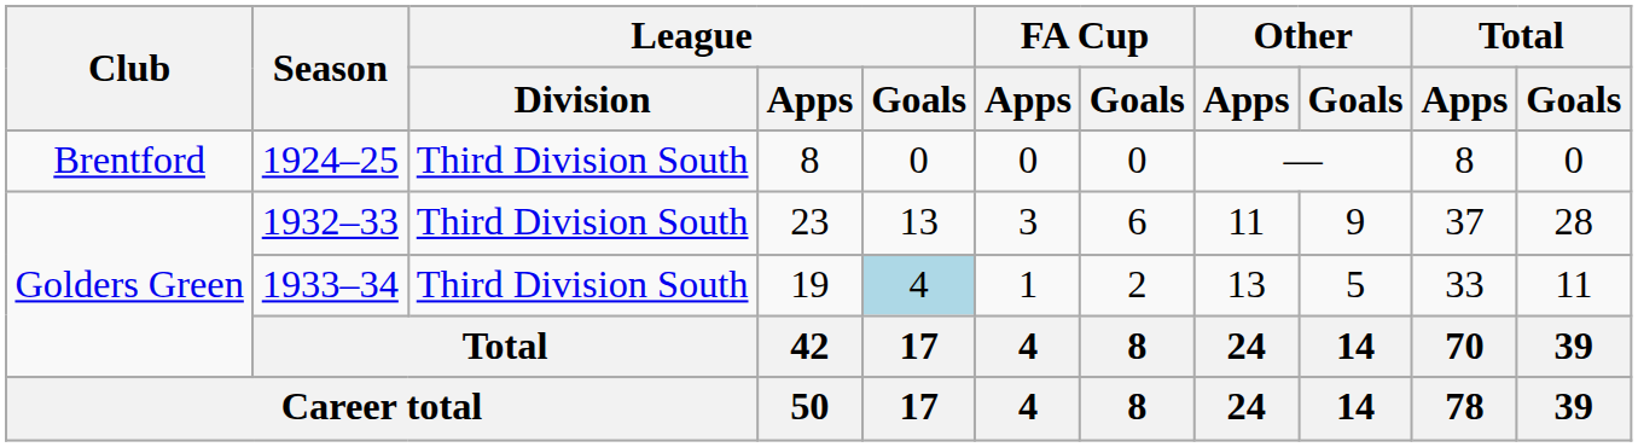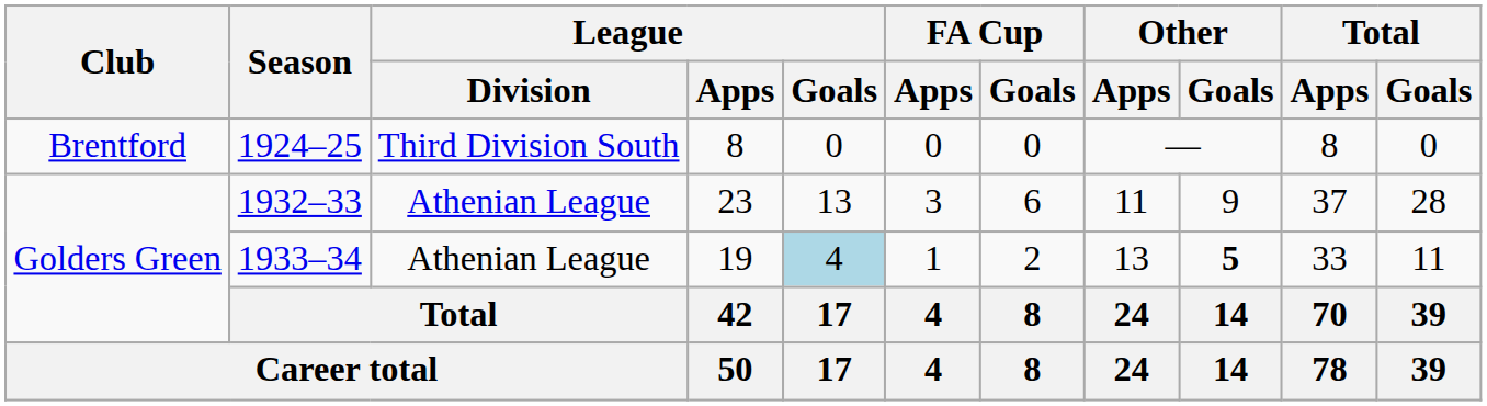1932–33 | League / Division: Third Division South -> Athenian League
1933–34 | League / Division: Third Division South -> Athenian League
1933–34 | Other / Goals: normal -> bold
